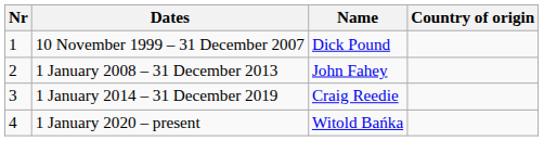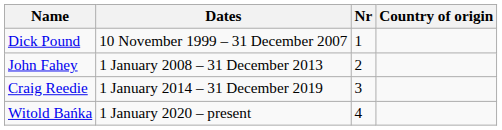columns swapped: Nr <-> Name
